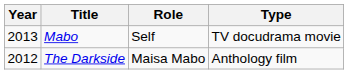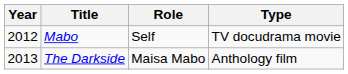Mabo | Year: 2013 -> 2012
The Darkside | Year: 2012 -> 2013
